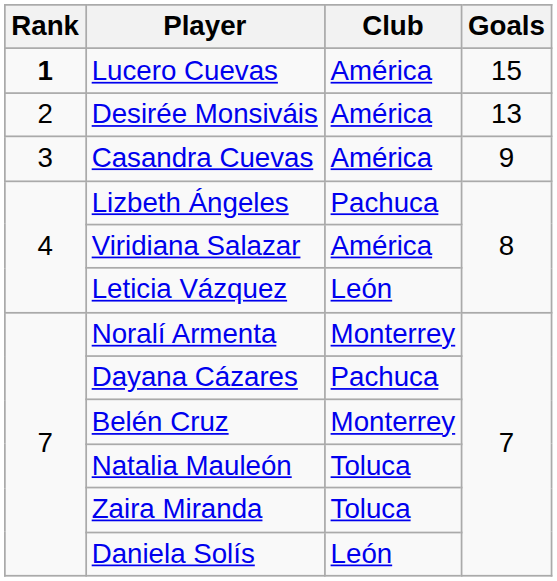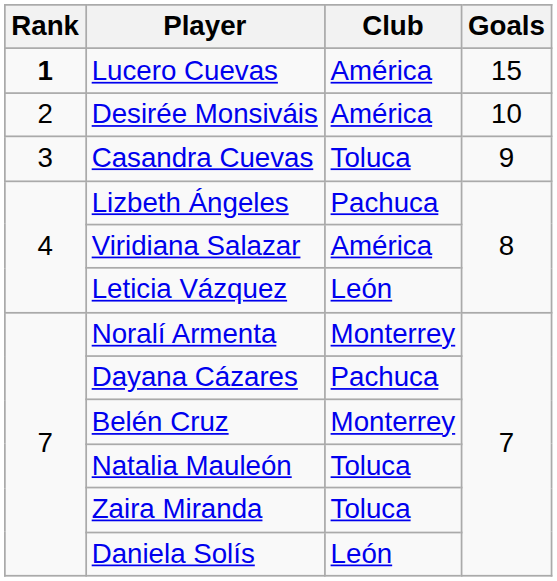Desirée Monsiváis | Goals: 13 -> 10
Casandra Cuevas | Club: América -> Toluca
